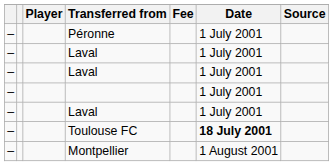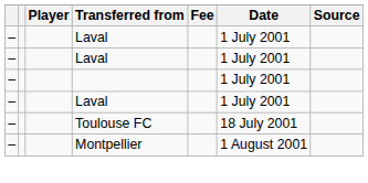- row: – | Péronne | 1 July 2001
Toulouse FC | Date: bold -> normal
